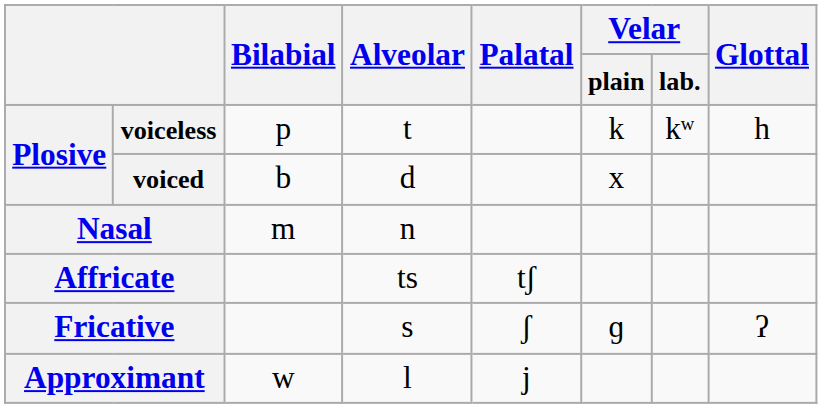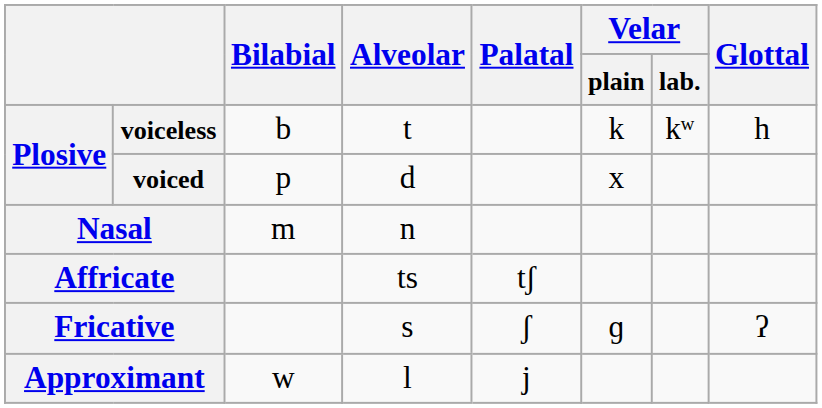voiceless | Bilabial: p -> b
voiced | Bilabial: b -> p
